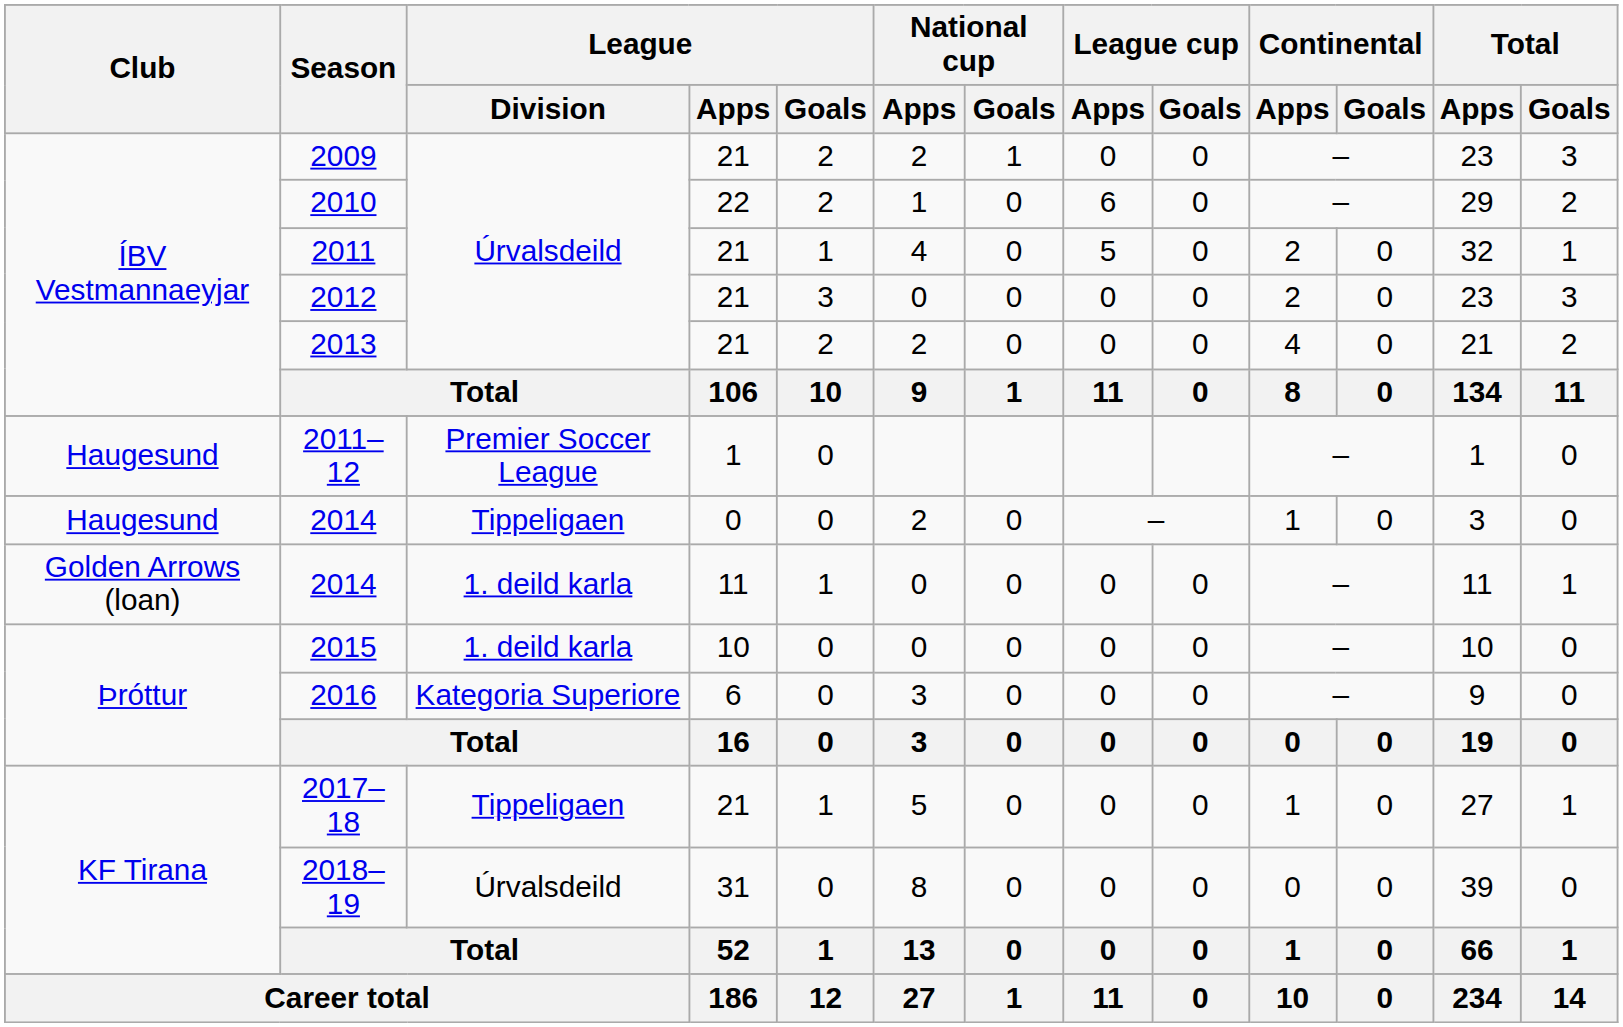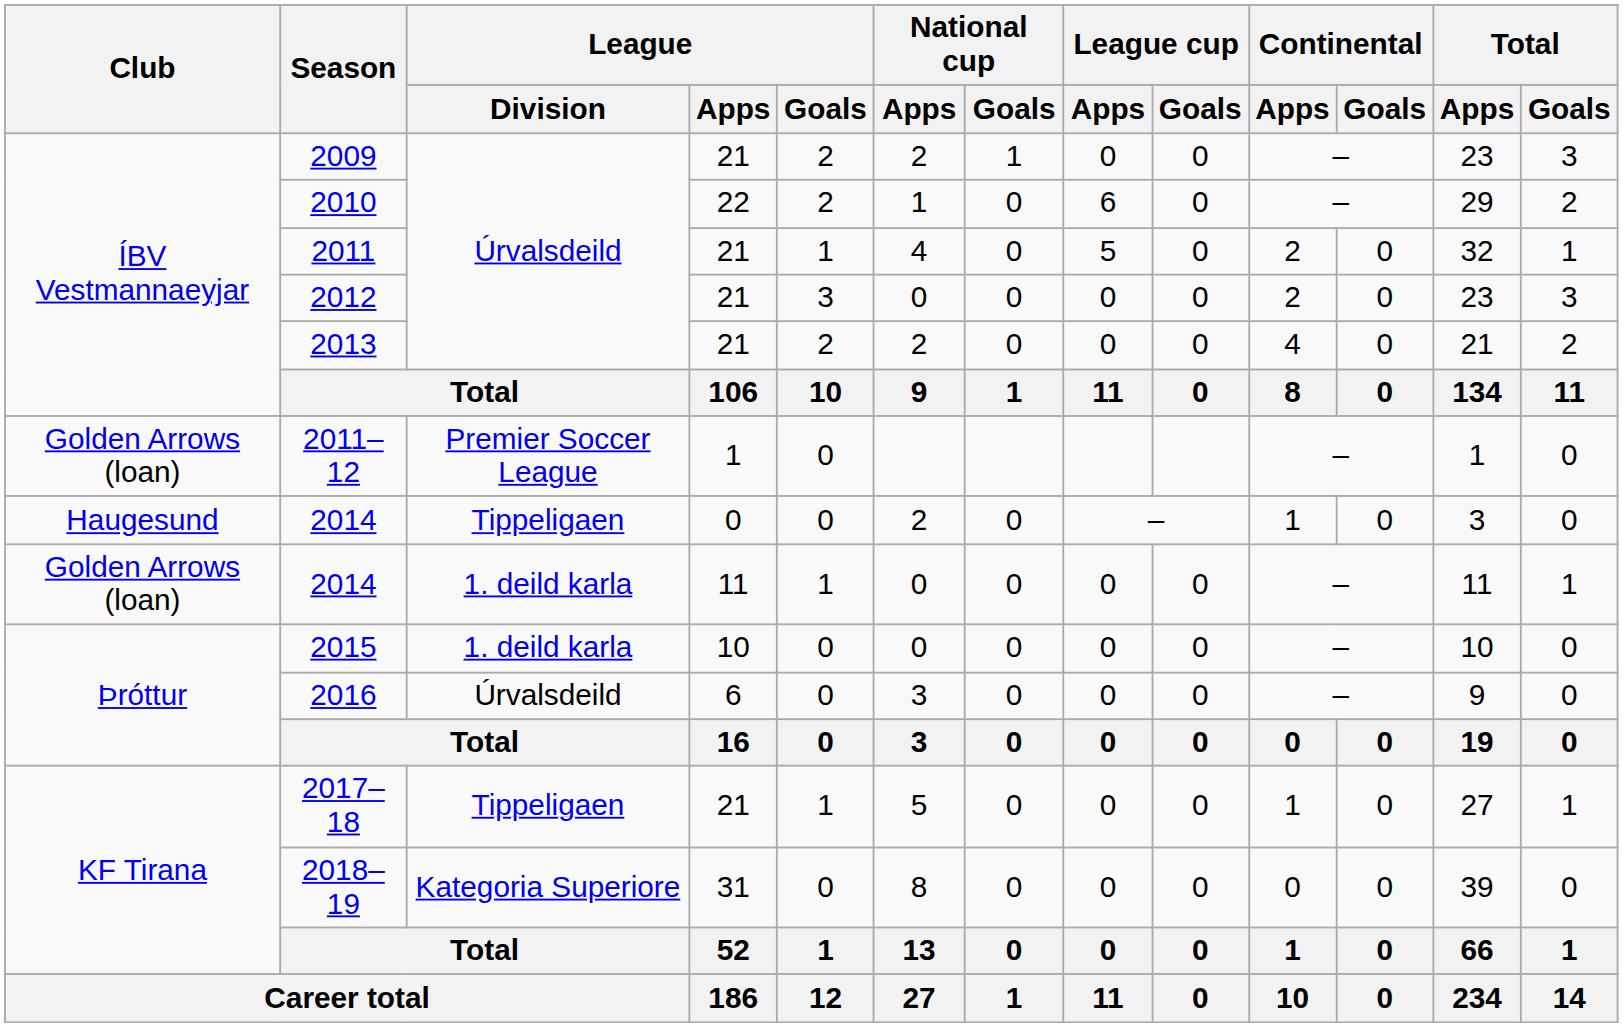2011–12 | Club: Haugesund -> Golden Arrows (loan)
2016 | League / Division: Kategoria Superiore -> Úrvalsdeild
2018–19 | League / Division: Úrvalsdeild -> Kategoria Superiore
